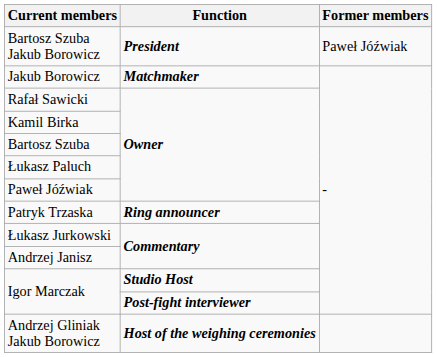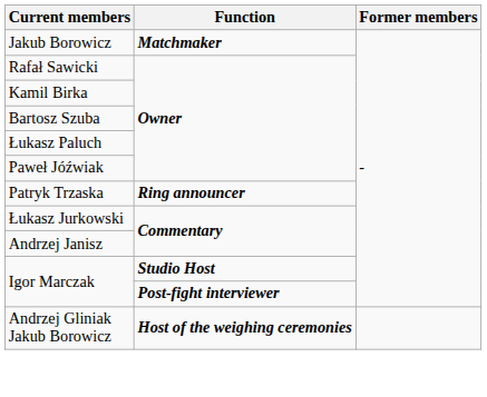- row: Bartosz Szuba Jakub Borowicz | President | Paweł Jóźwiak
